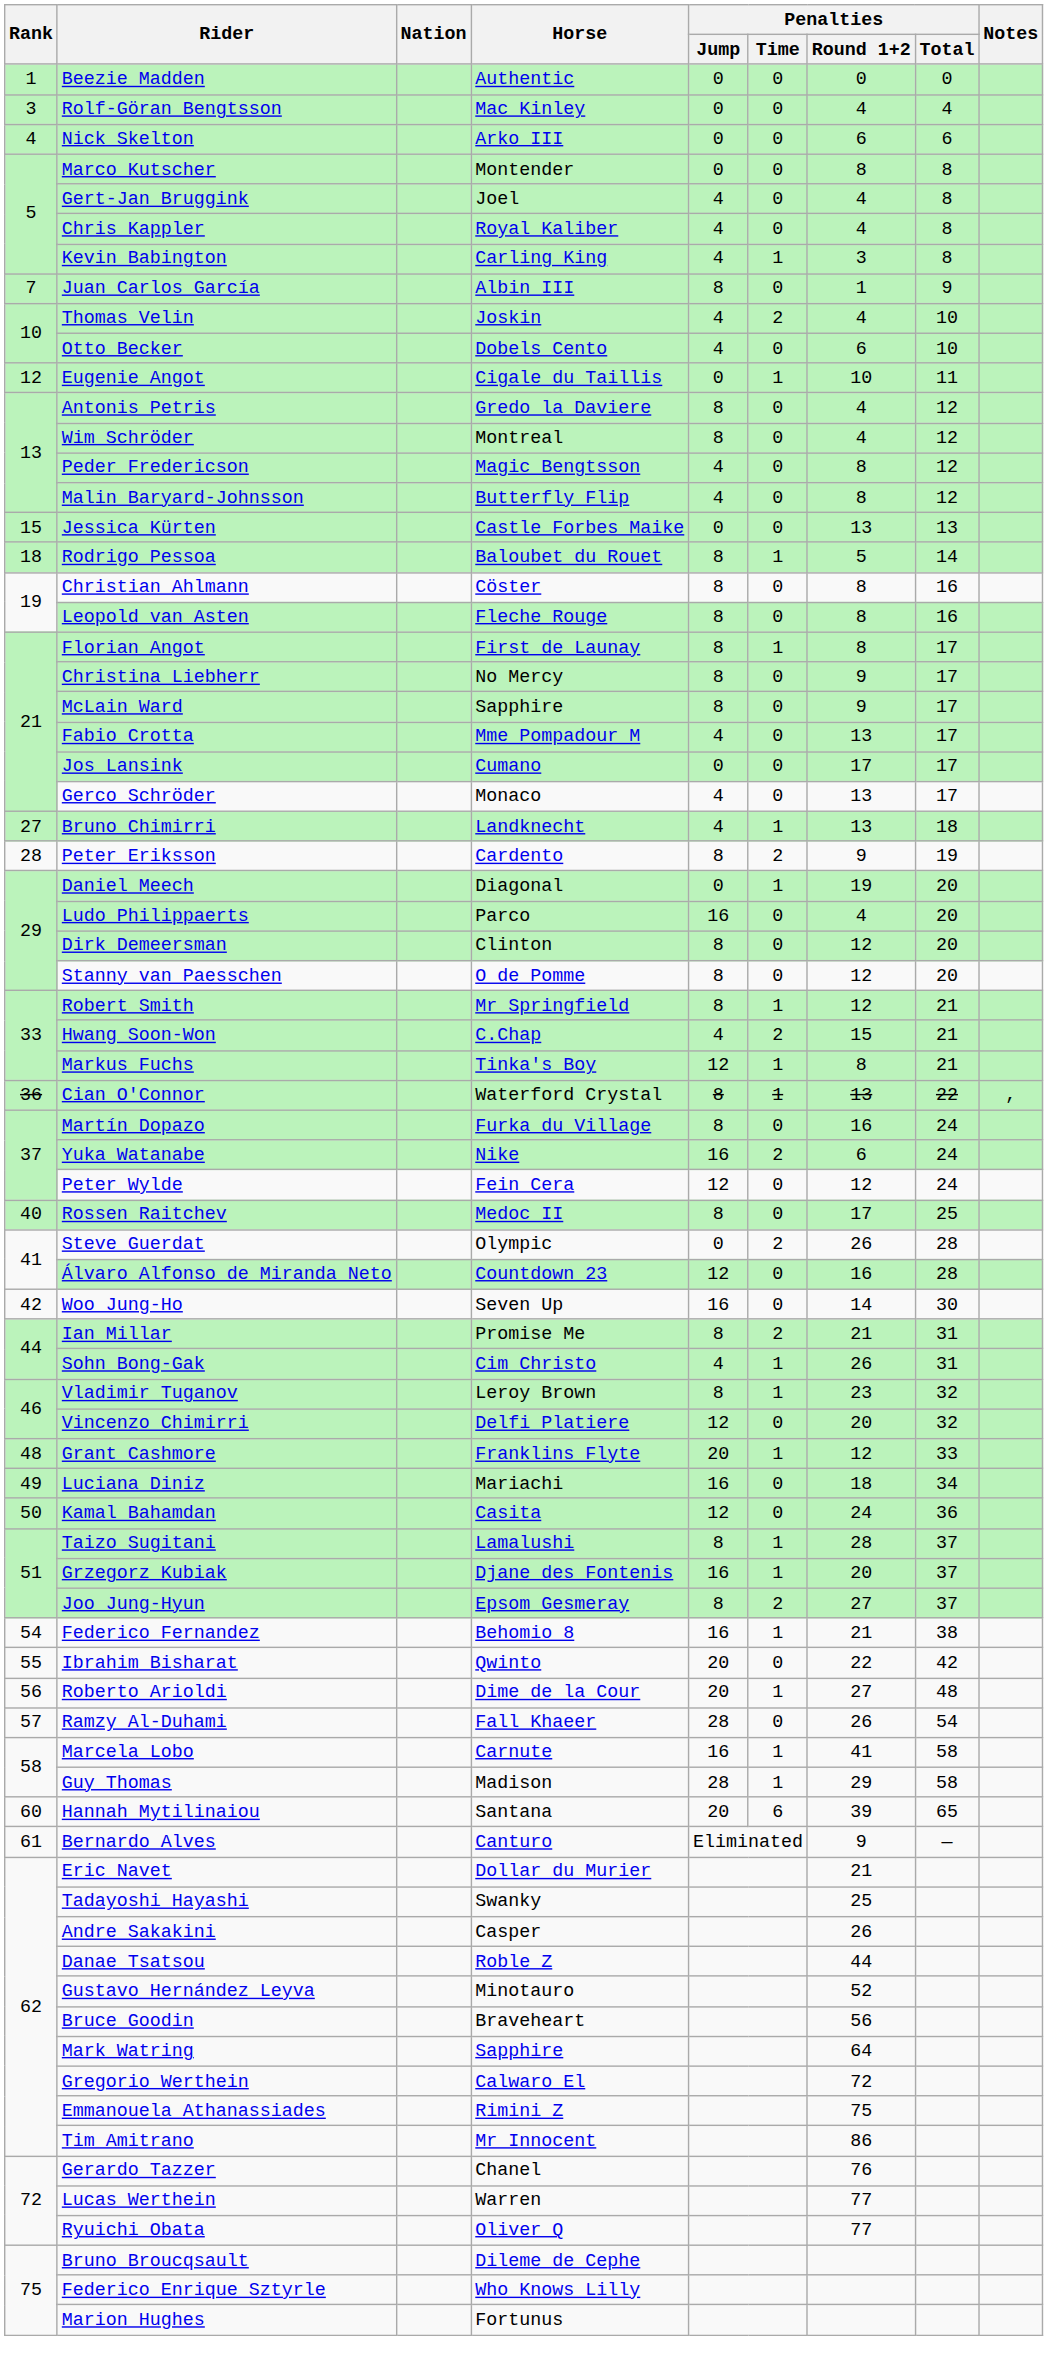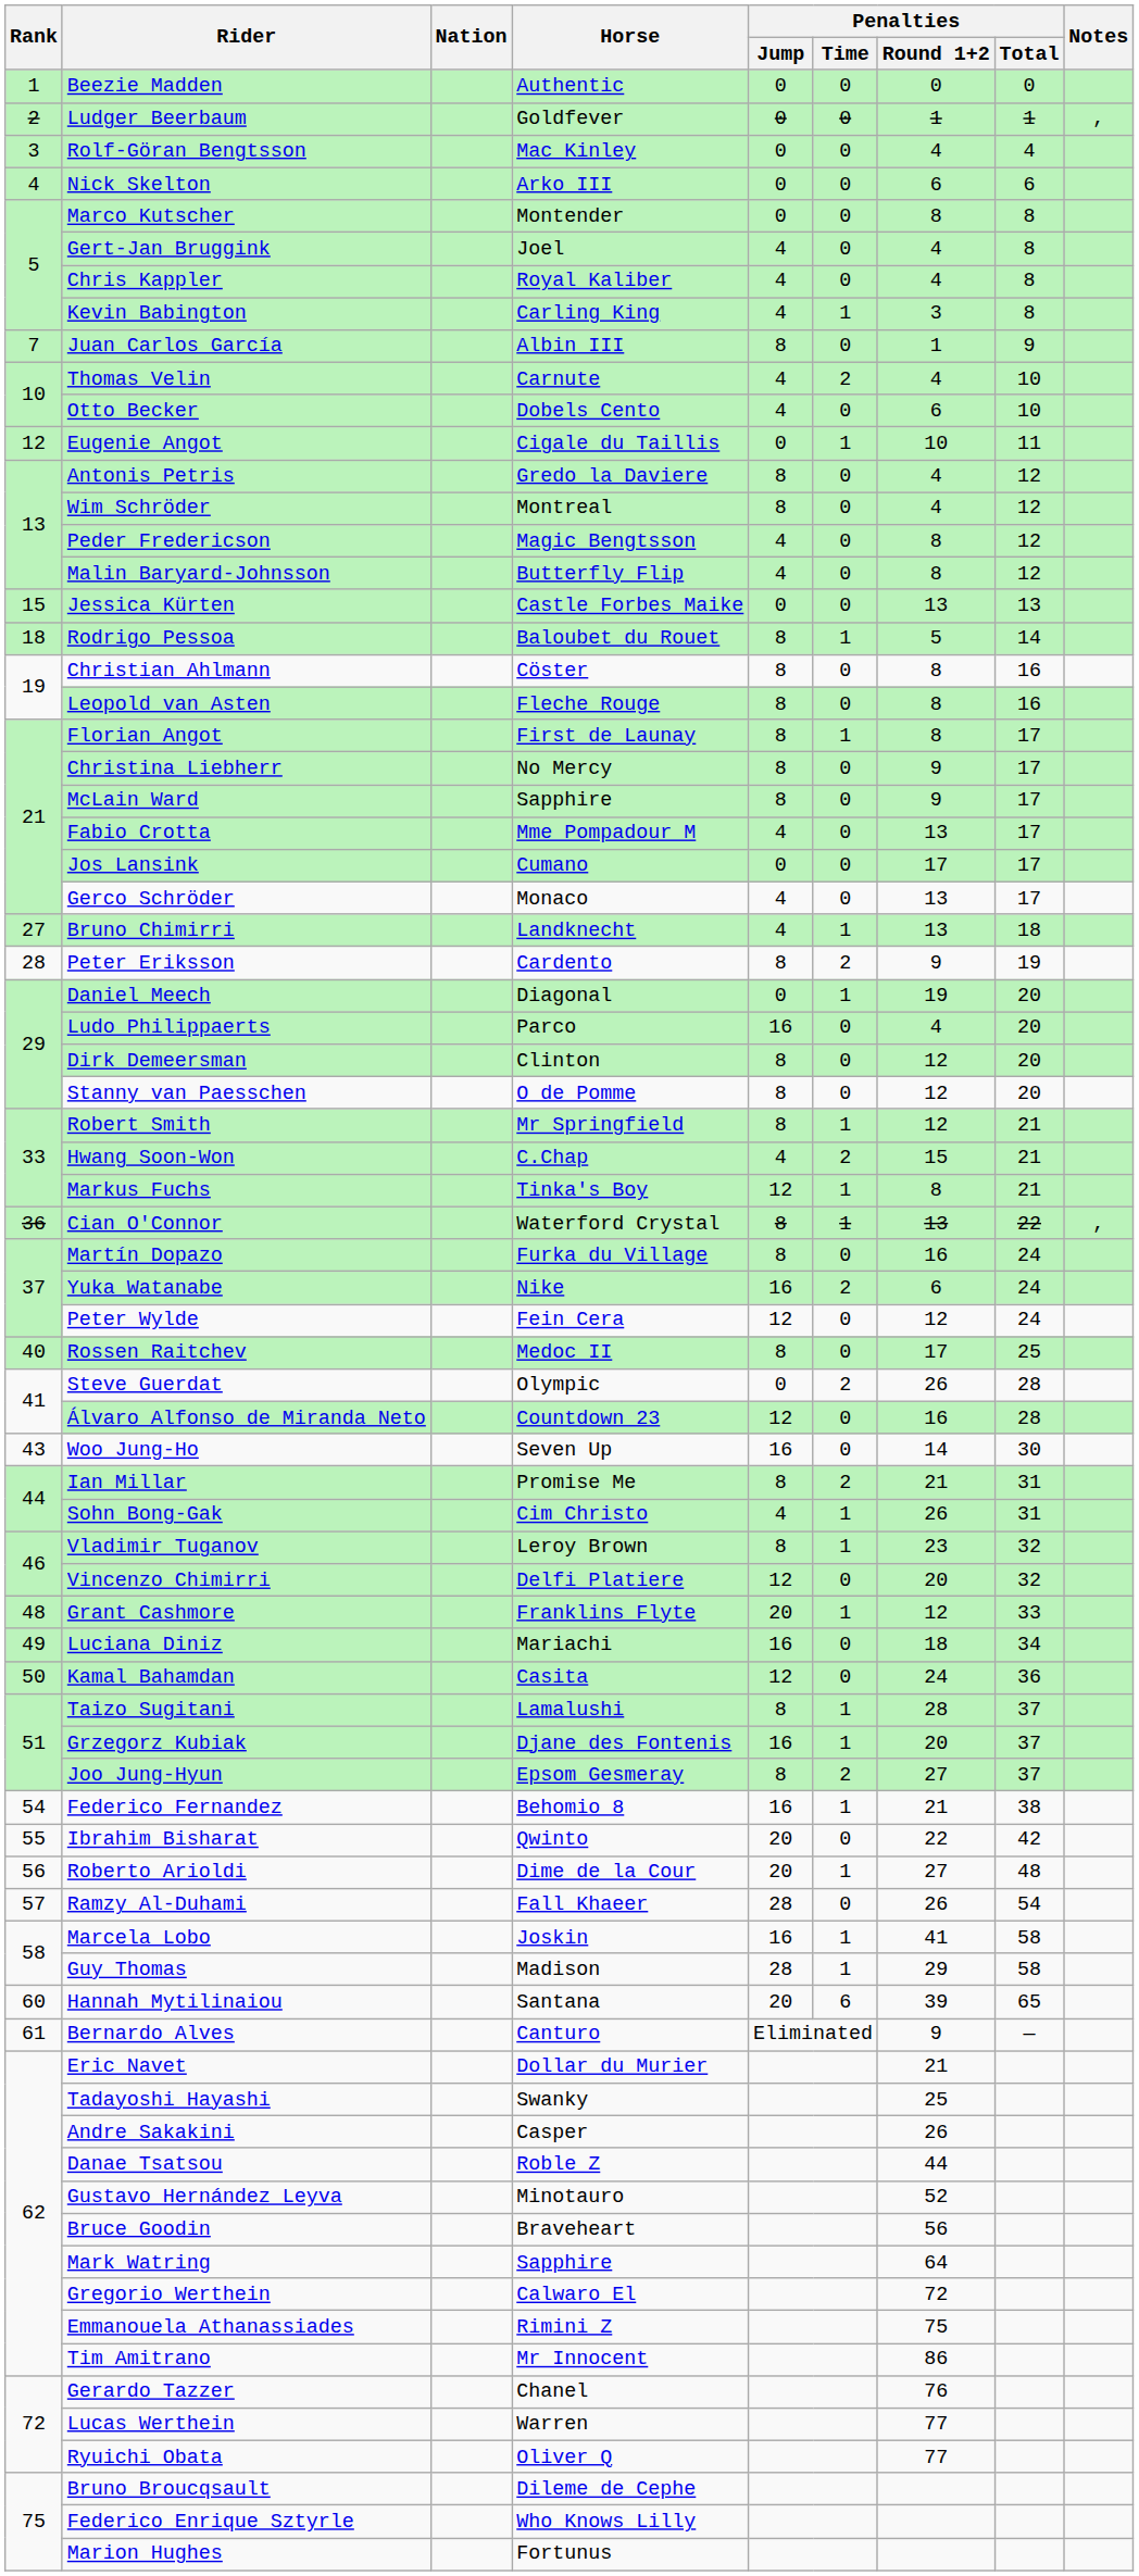+ row: 2 | Ludger Beerbaum | Goldfever | 0 | 0 | 1 | 1 | ,
Thomas Velin | Horse: Joskin -> Carnute
Woo Jung-Ho | Rank: 42 -> 43
Marcela Lobo | Horse: Carnute -> Joskin
